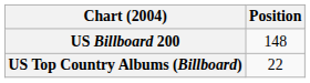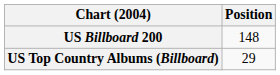US Top Country Albums (Billboard) | Position: 22 -> 29
